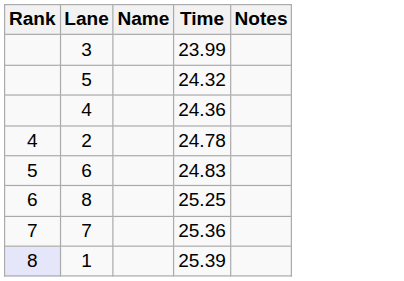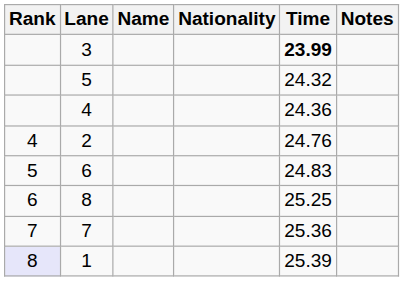+ column: Nationality
3 | Time: normal -> bold
2 | Time: 24.78 -> 24.76
